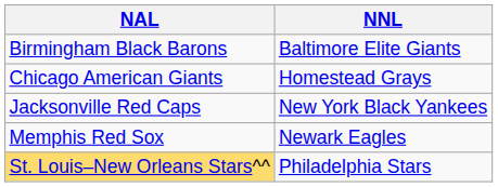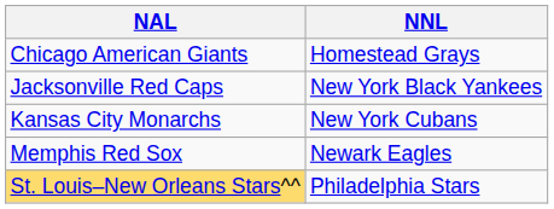- row: Birmingham Black Barons | Baltimore Elite Giants
+ row: Kansas City Monarchs | New York Cubans
